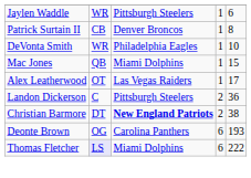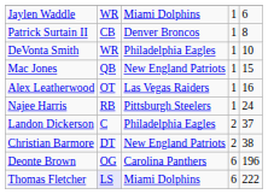Jaylen Waddle | column 3: Pittsburgh Steelers -> Miami Dolphins
Mac Jones | column 3: Miami Dolphins -> New England Patriots
Alex Leatherwood | column 5: 17 -> 16
+ row: Najee Harris | RB | Pittsburgh Steelers | 1 | 24
Landon Dickerson | column 3: Pittsburgh Steelers -> Philadelphia Eagles
Landon Dickerson | column 5: 36 -> 37
Christian Barmore | column 3: bold -> normal
Deonte Brown | column 5: 193 -> 196
